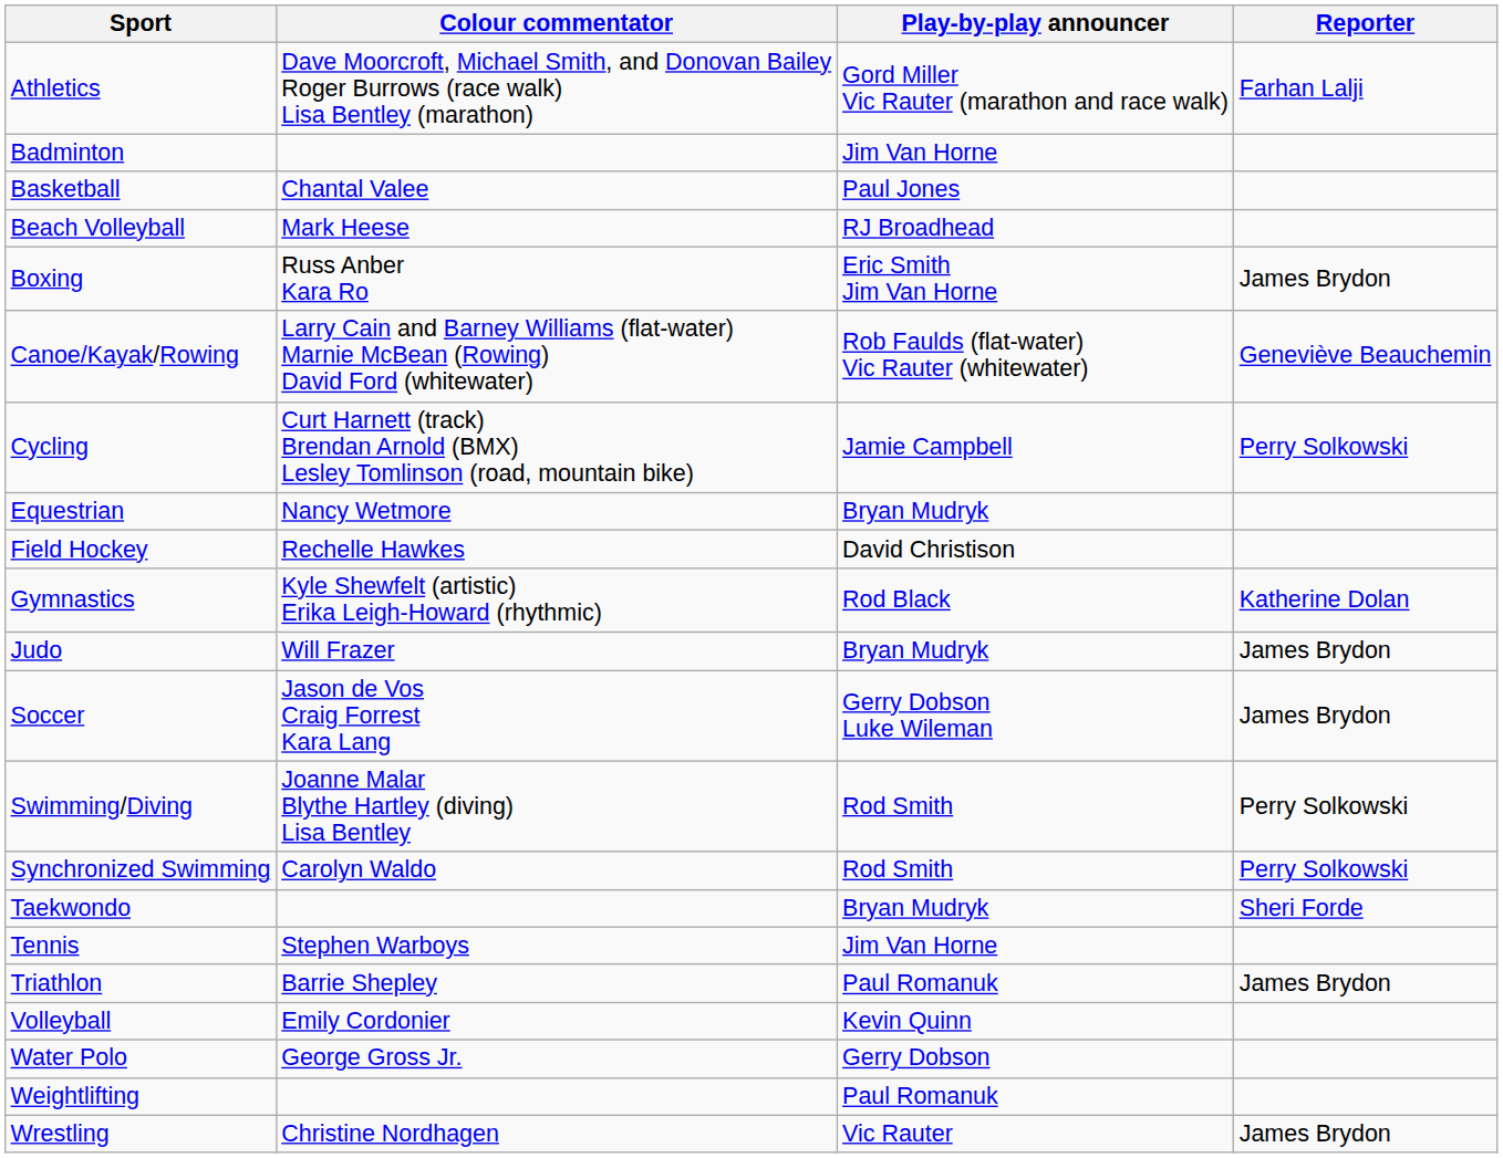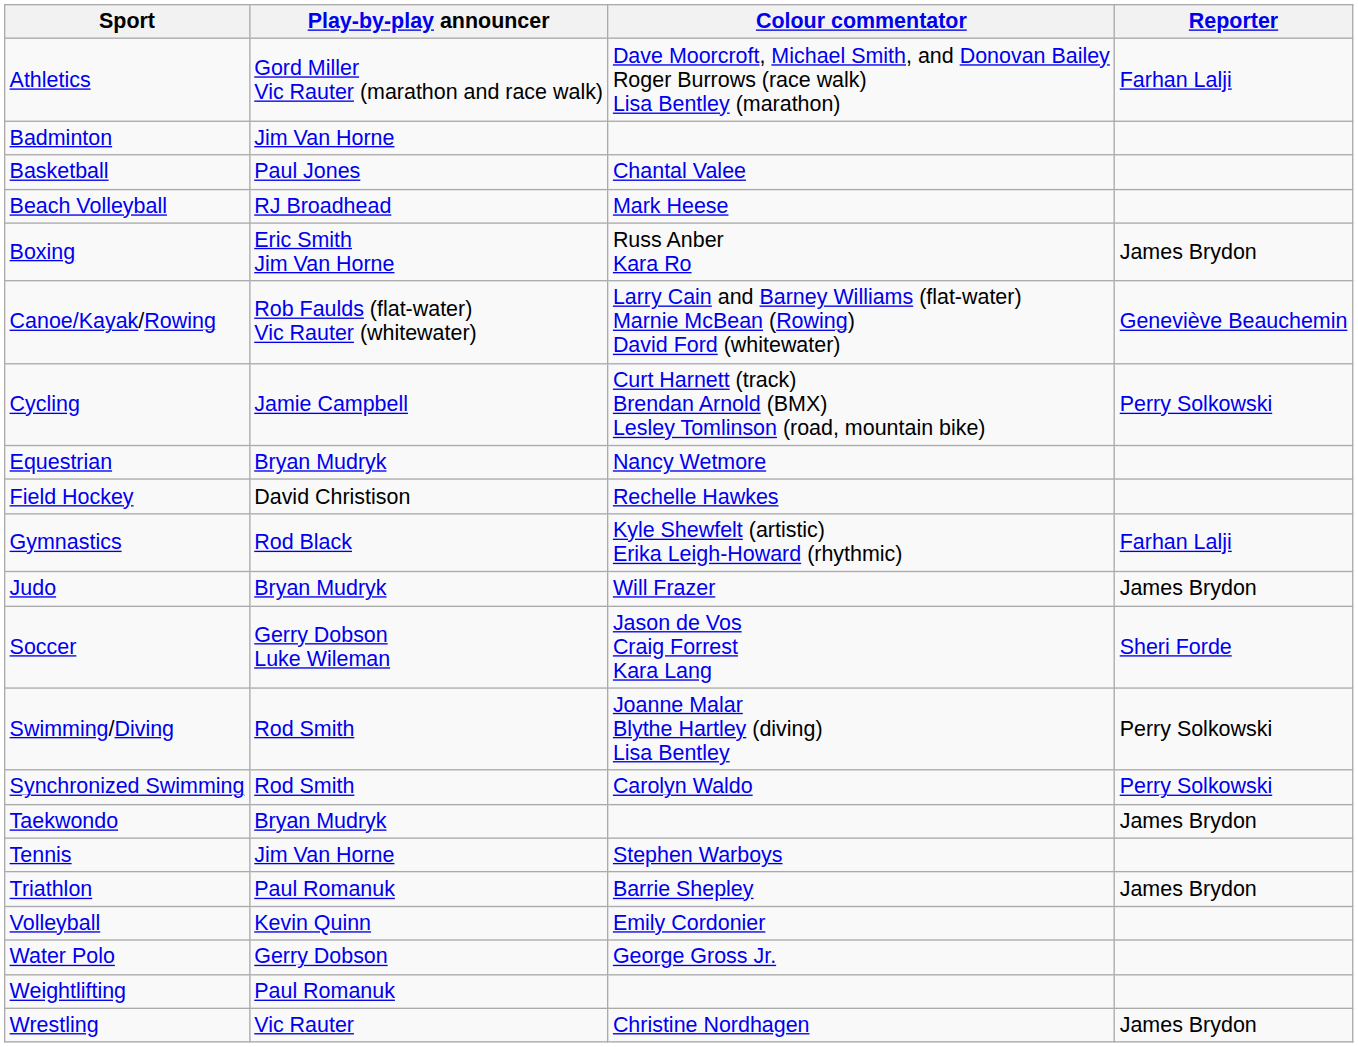columns swapped: Play-by-play announcer <-> Colour commentator
Gymnastics | Reporter: Katherine Dolan -> Farhan Lalji
Soccer | Reporter: James Brydon -> Sheri Forde
Taekwondo | Reporter: Sheri Forde -> James Brydon
